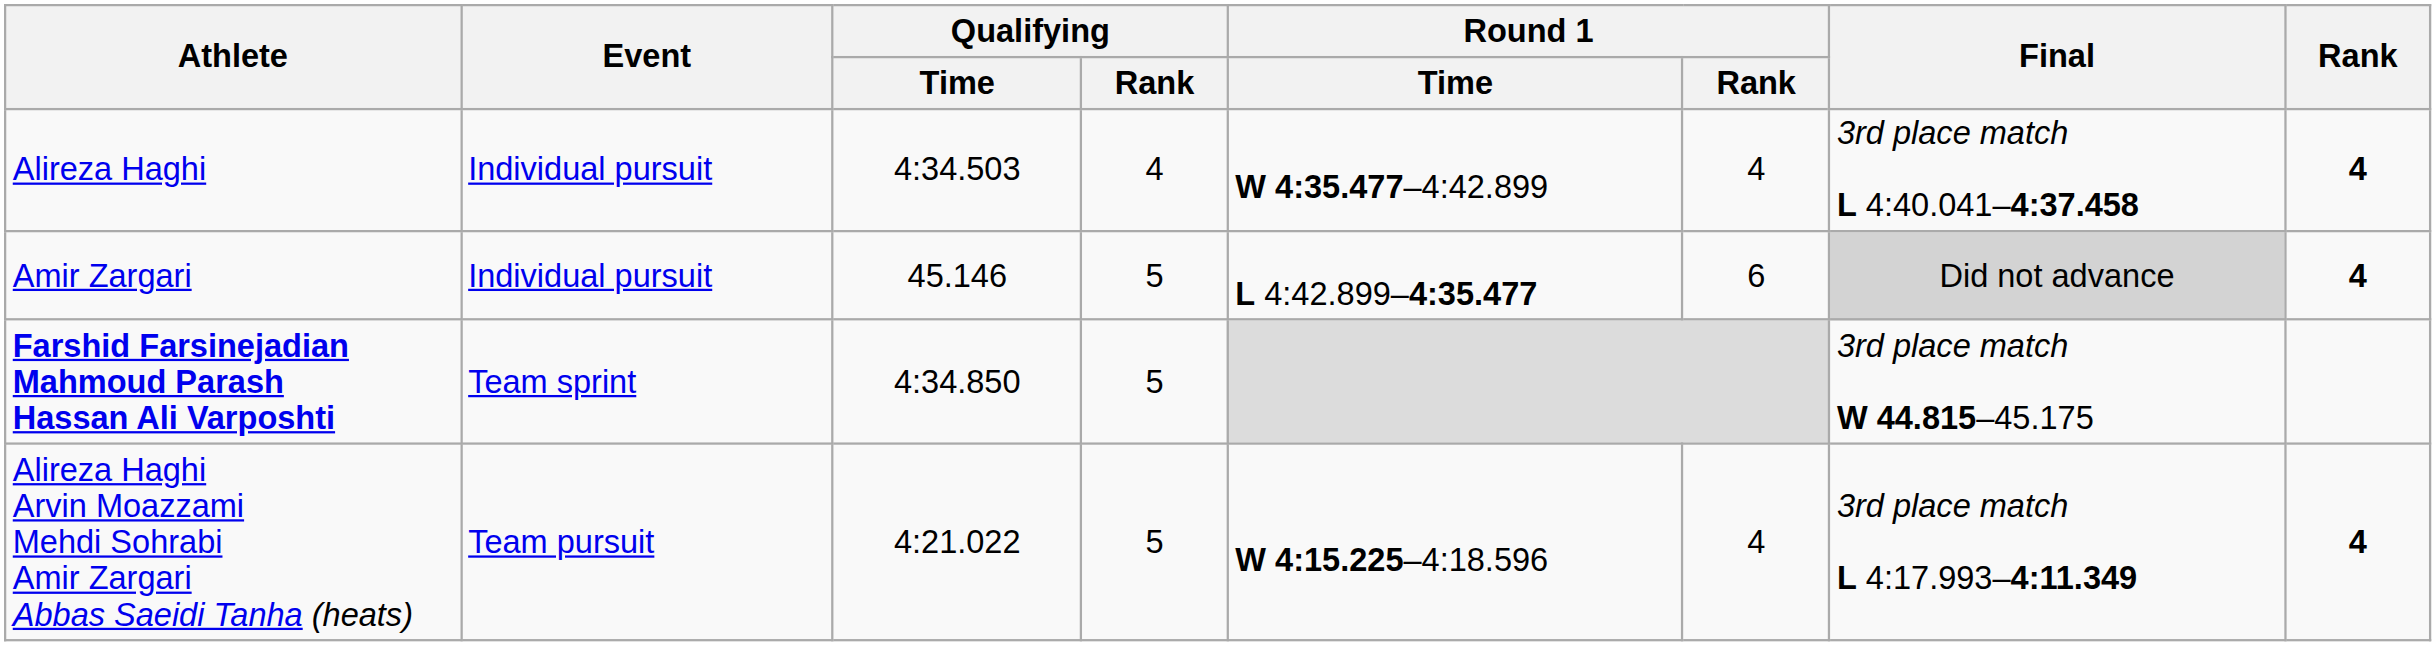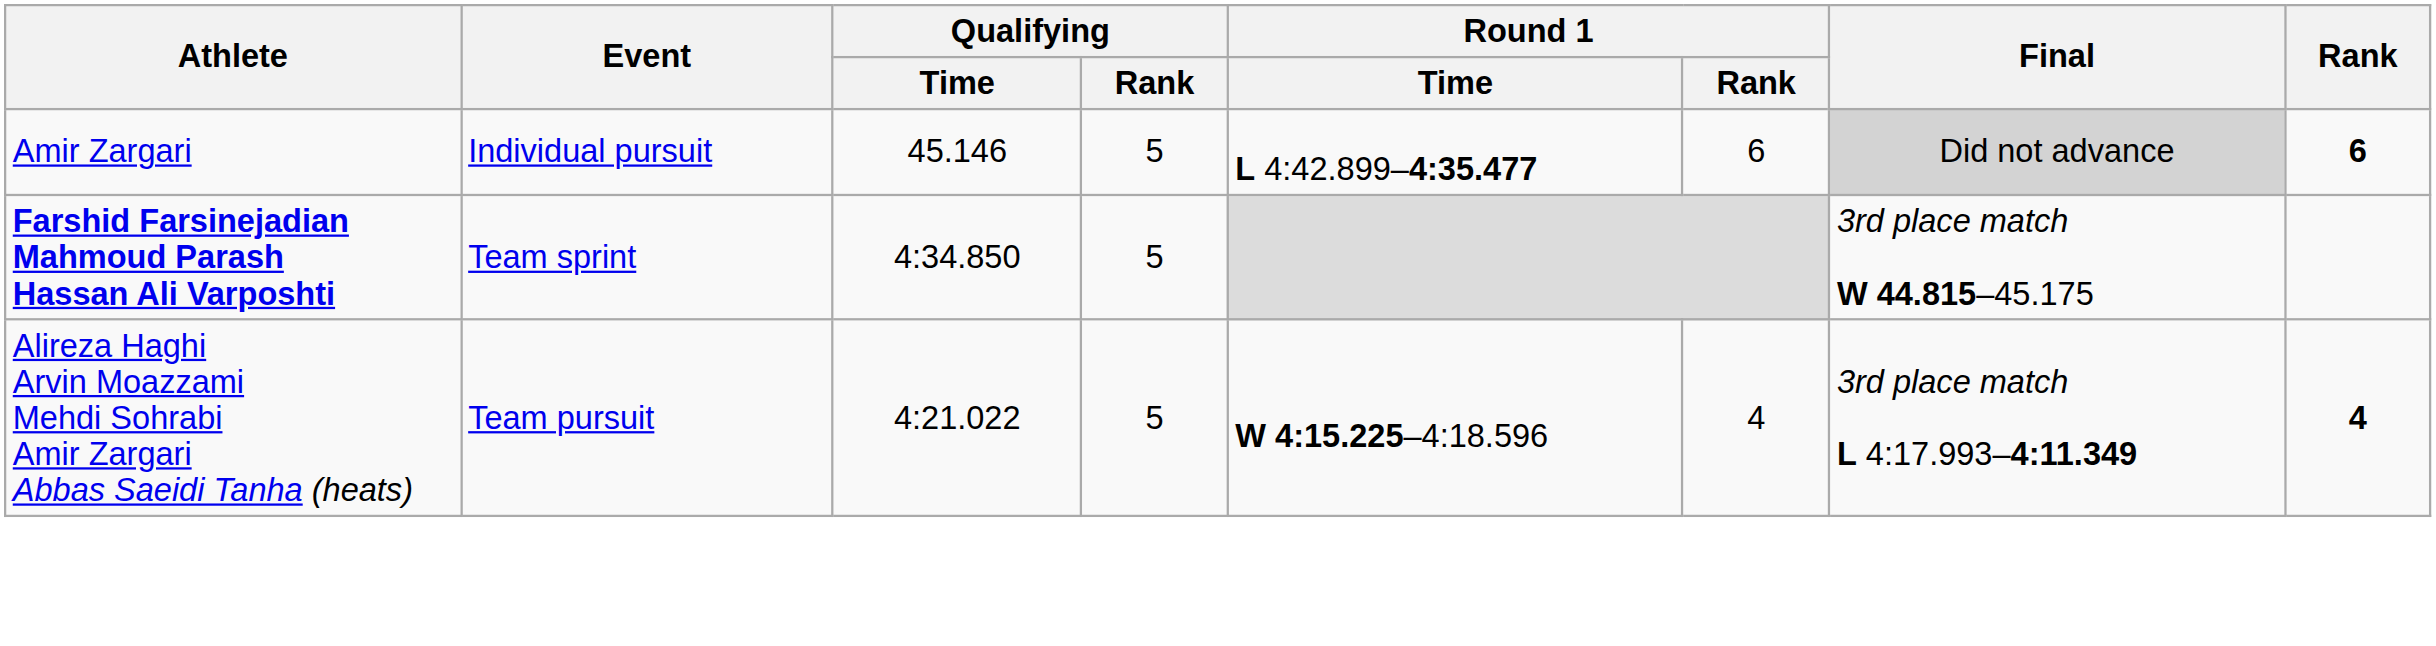- row: Alireza Haghi | Individual pursuit | 4:34.503 | 4 | W 4:35.477–4:42.899 | 4 | 3rd place match L 4:40.041–4:37.458 | 4
Amir Zargari | Rank: 4 -> 6
